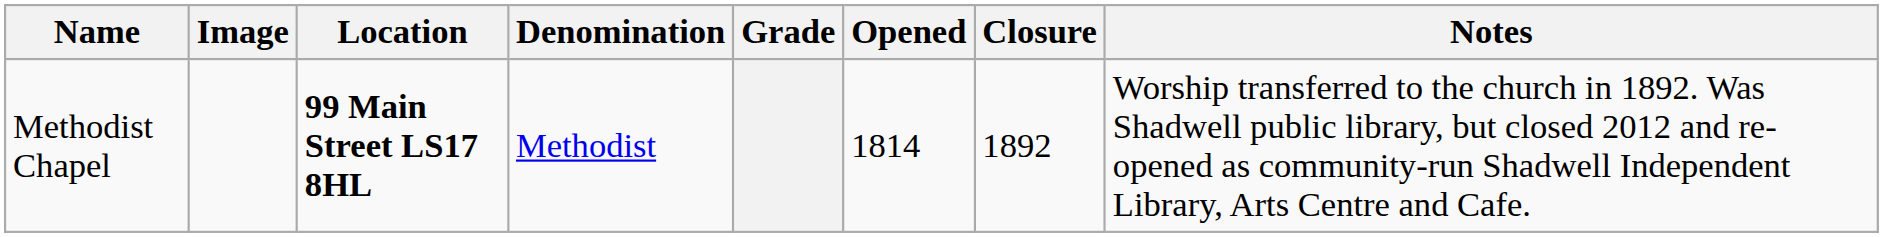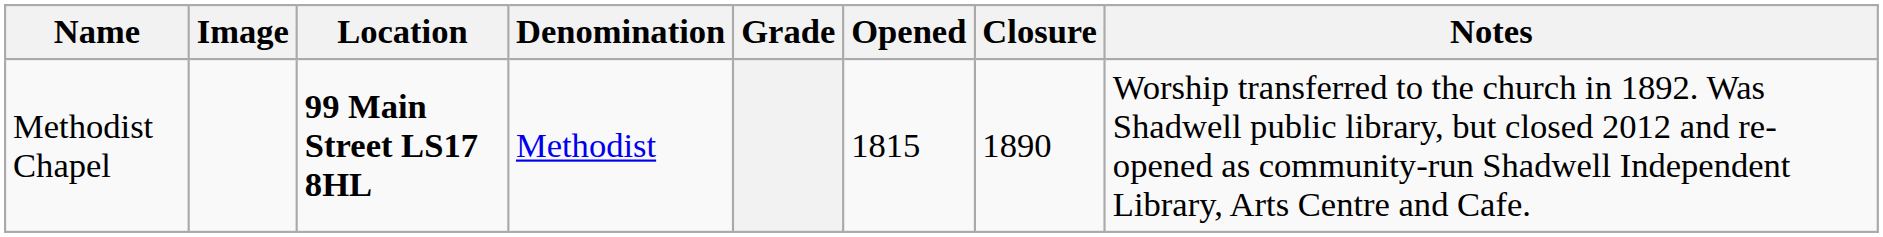Methodist Chapel | Opened: 1814 -> 1815
Methodist Chapel | Closure: 1892 -> 1890
